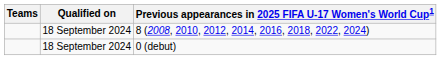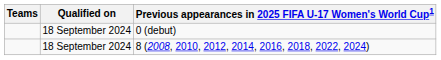rows swapped: 0 (debut) <-> 8 (2008, 2010, 2012, 2014, 2016, 2018, 2022, 2024)
